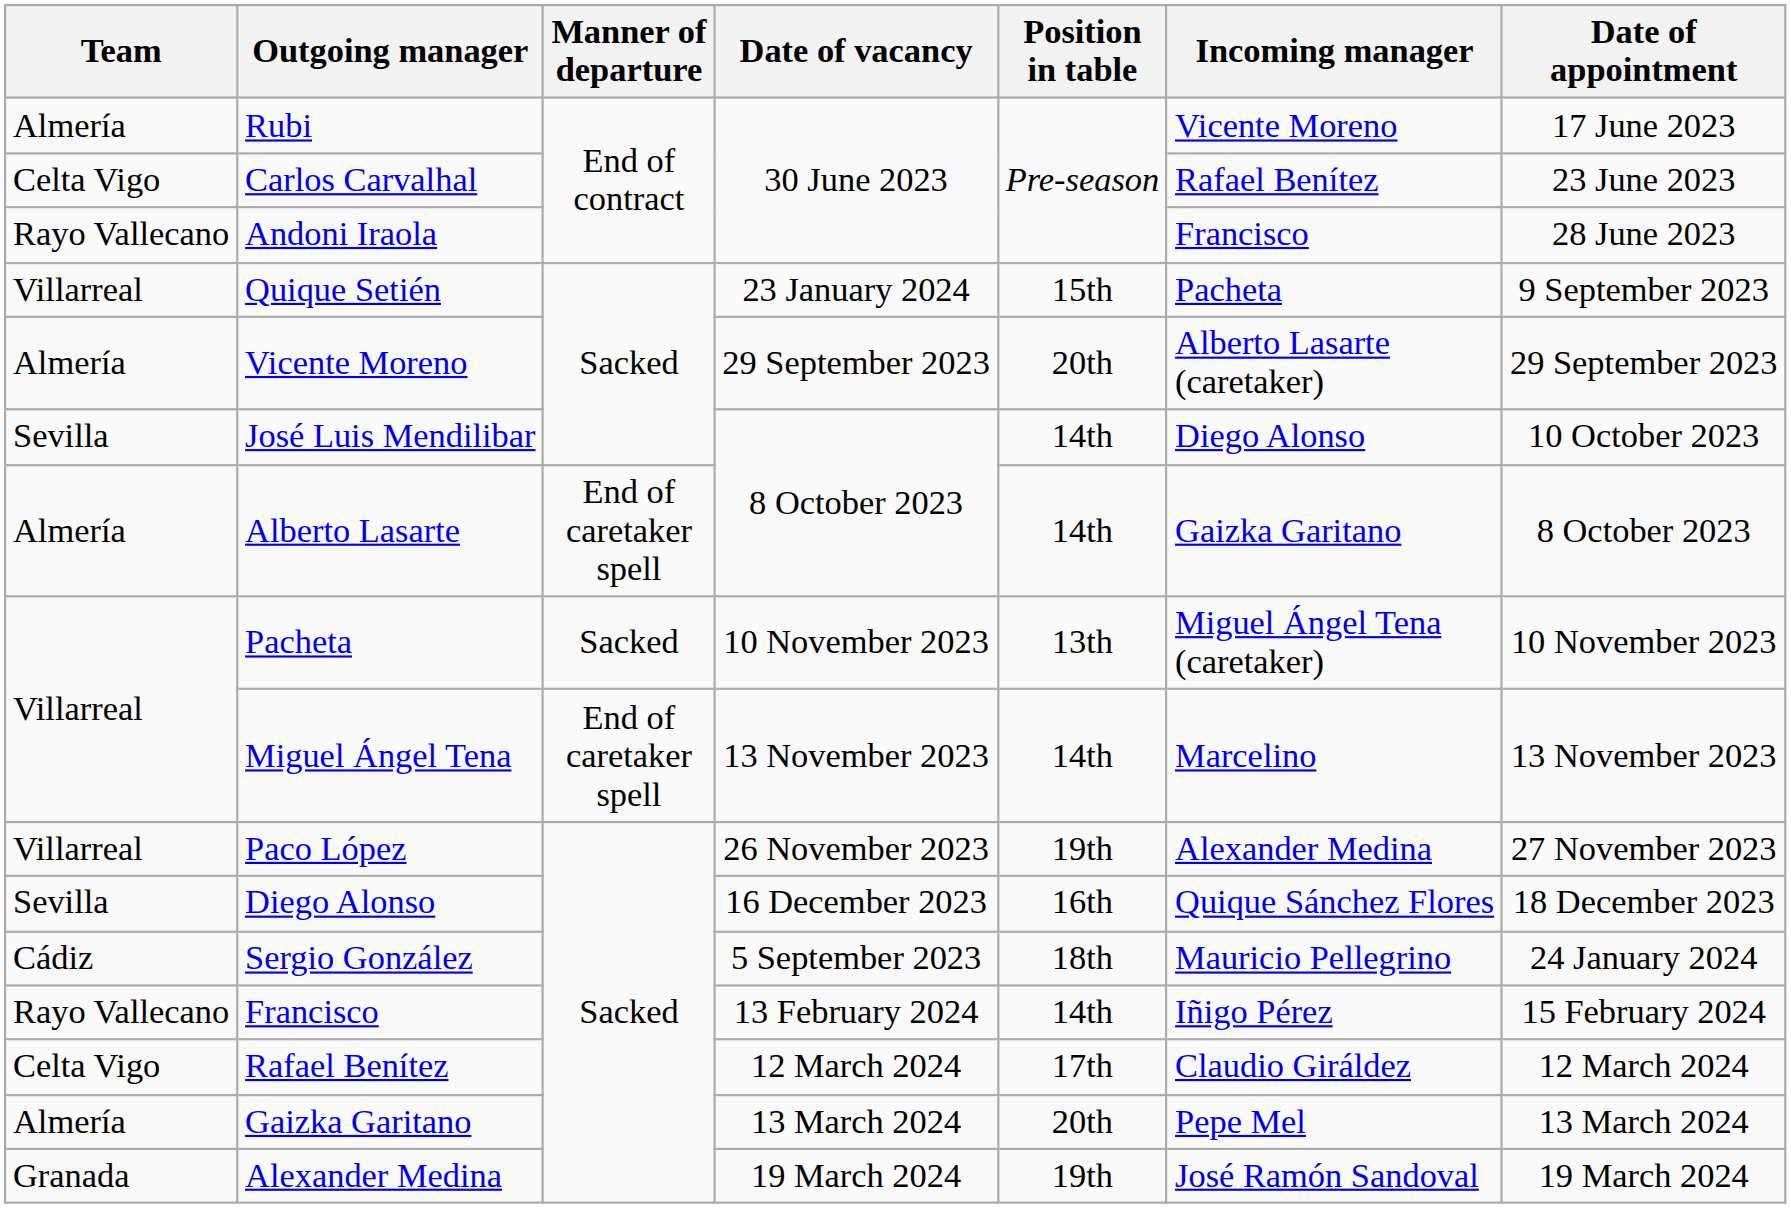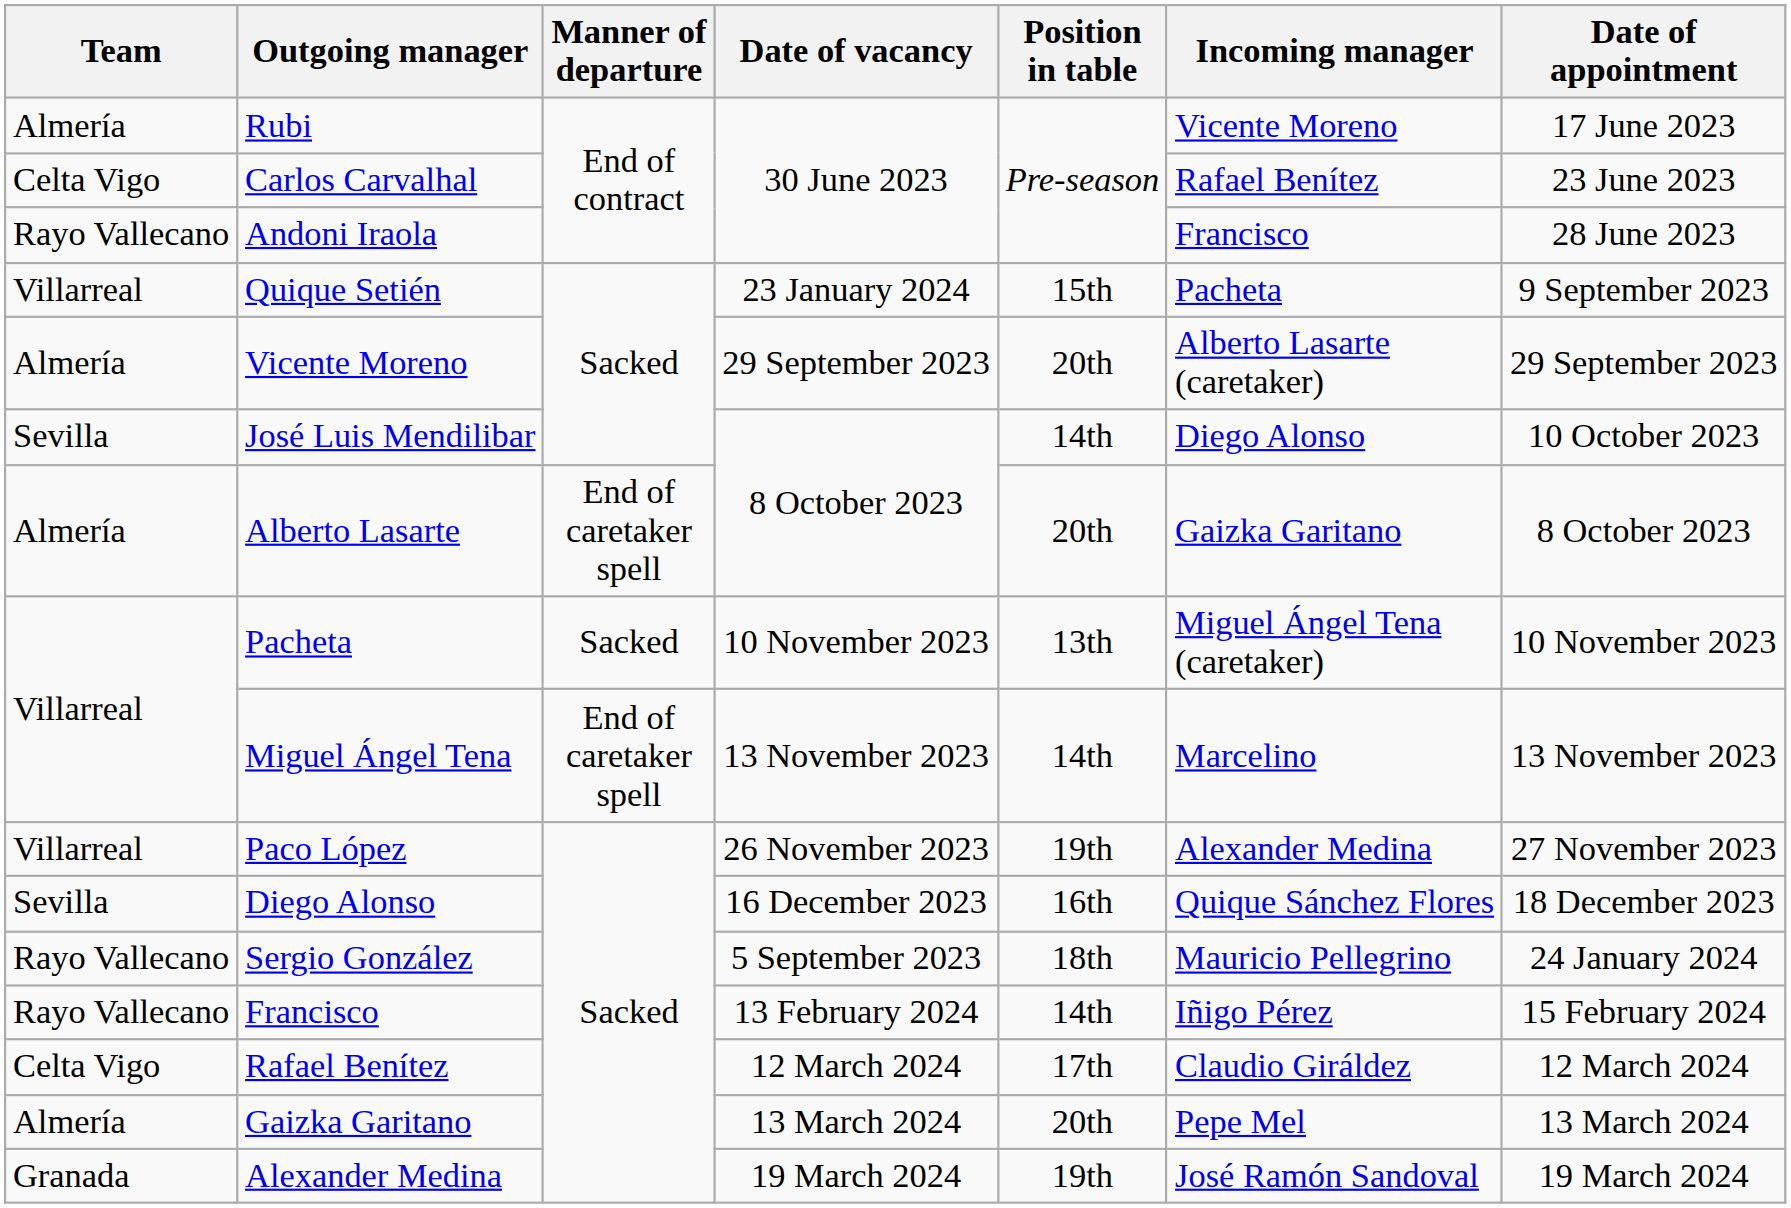Alberto Lasarte | Position in table: 14th -> 20th
Sergio González | Team: Cádiz -> Rayo Vallecano
